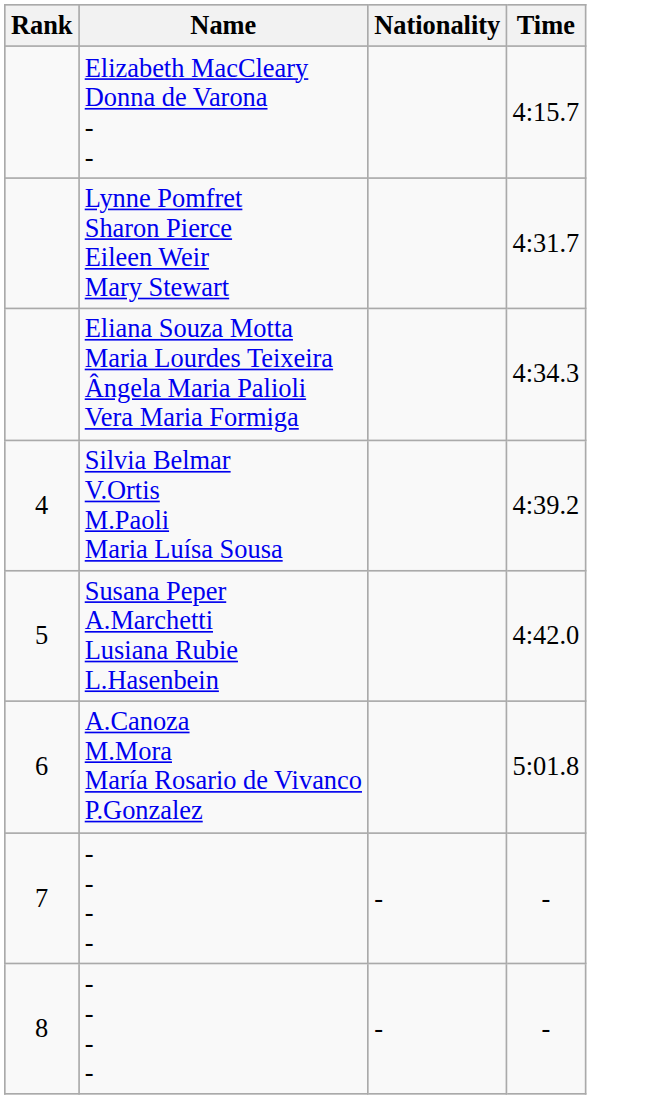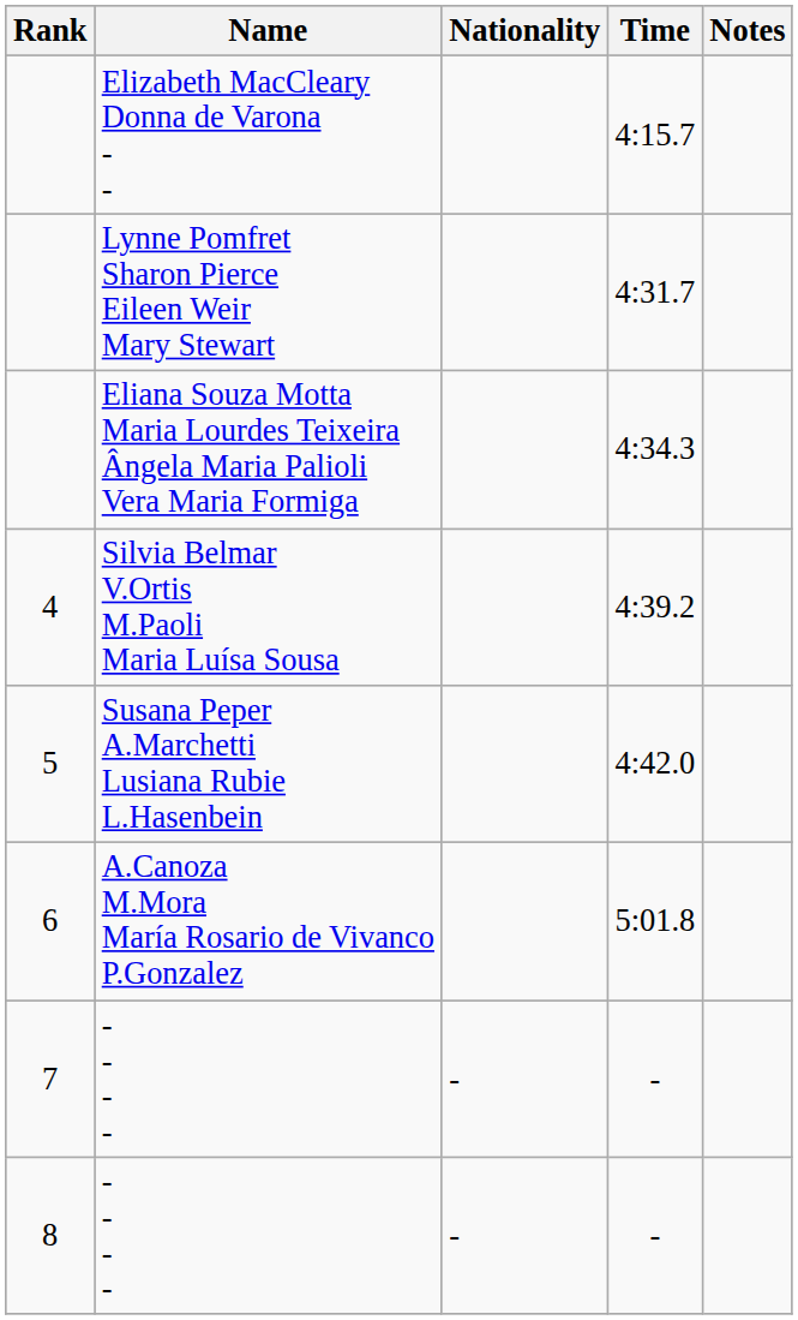+ column: Notes
